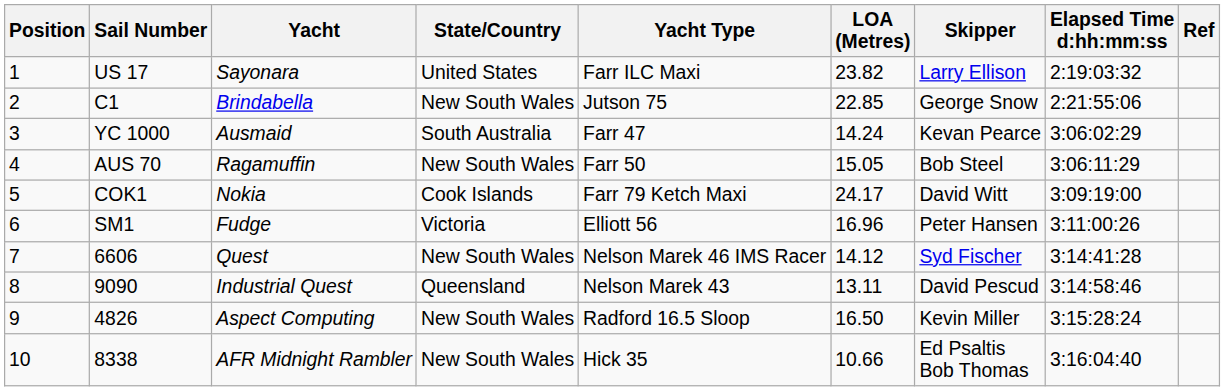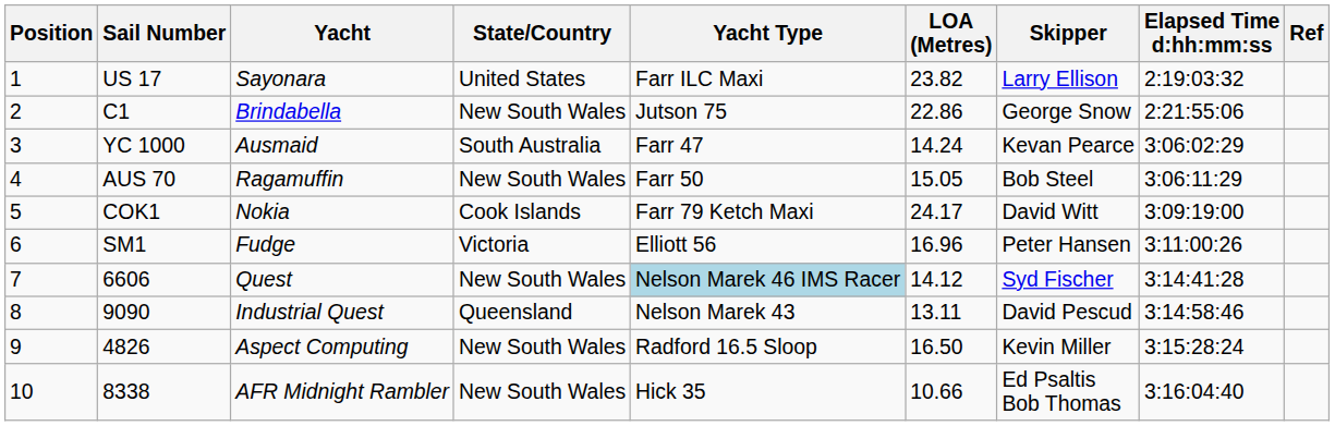C1 | LOA (Metres): 22.85 -> 22.86
6606 | Yacht Type: no background -> lightblue background
